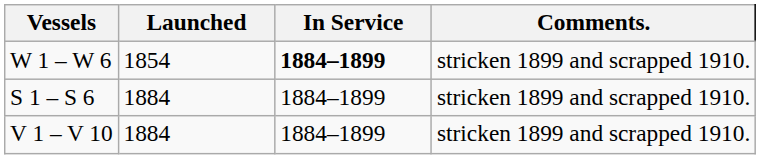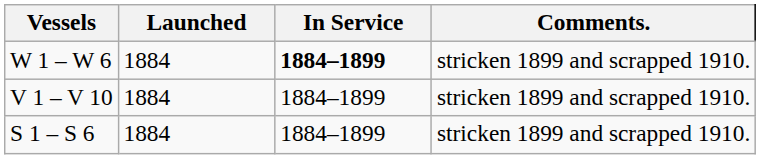W 1 – W 6 | Launched: 1854 -> 1884
rows swapped: V 1 – V 10 <-> S 1 – S 6
